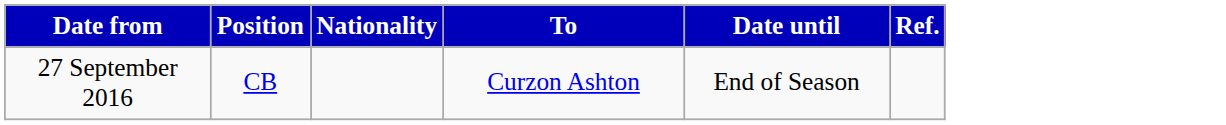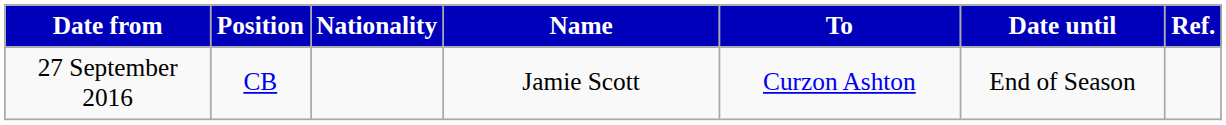+ column: Name | Jamie Scott
